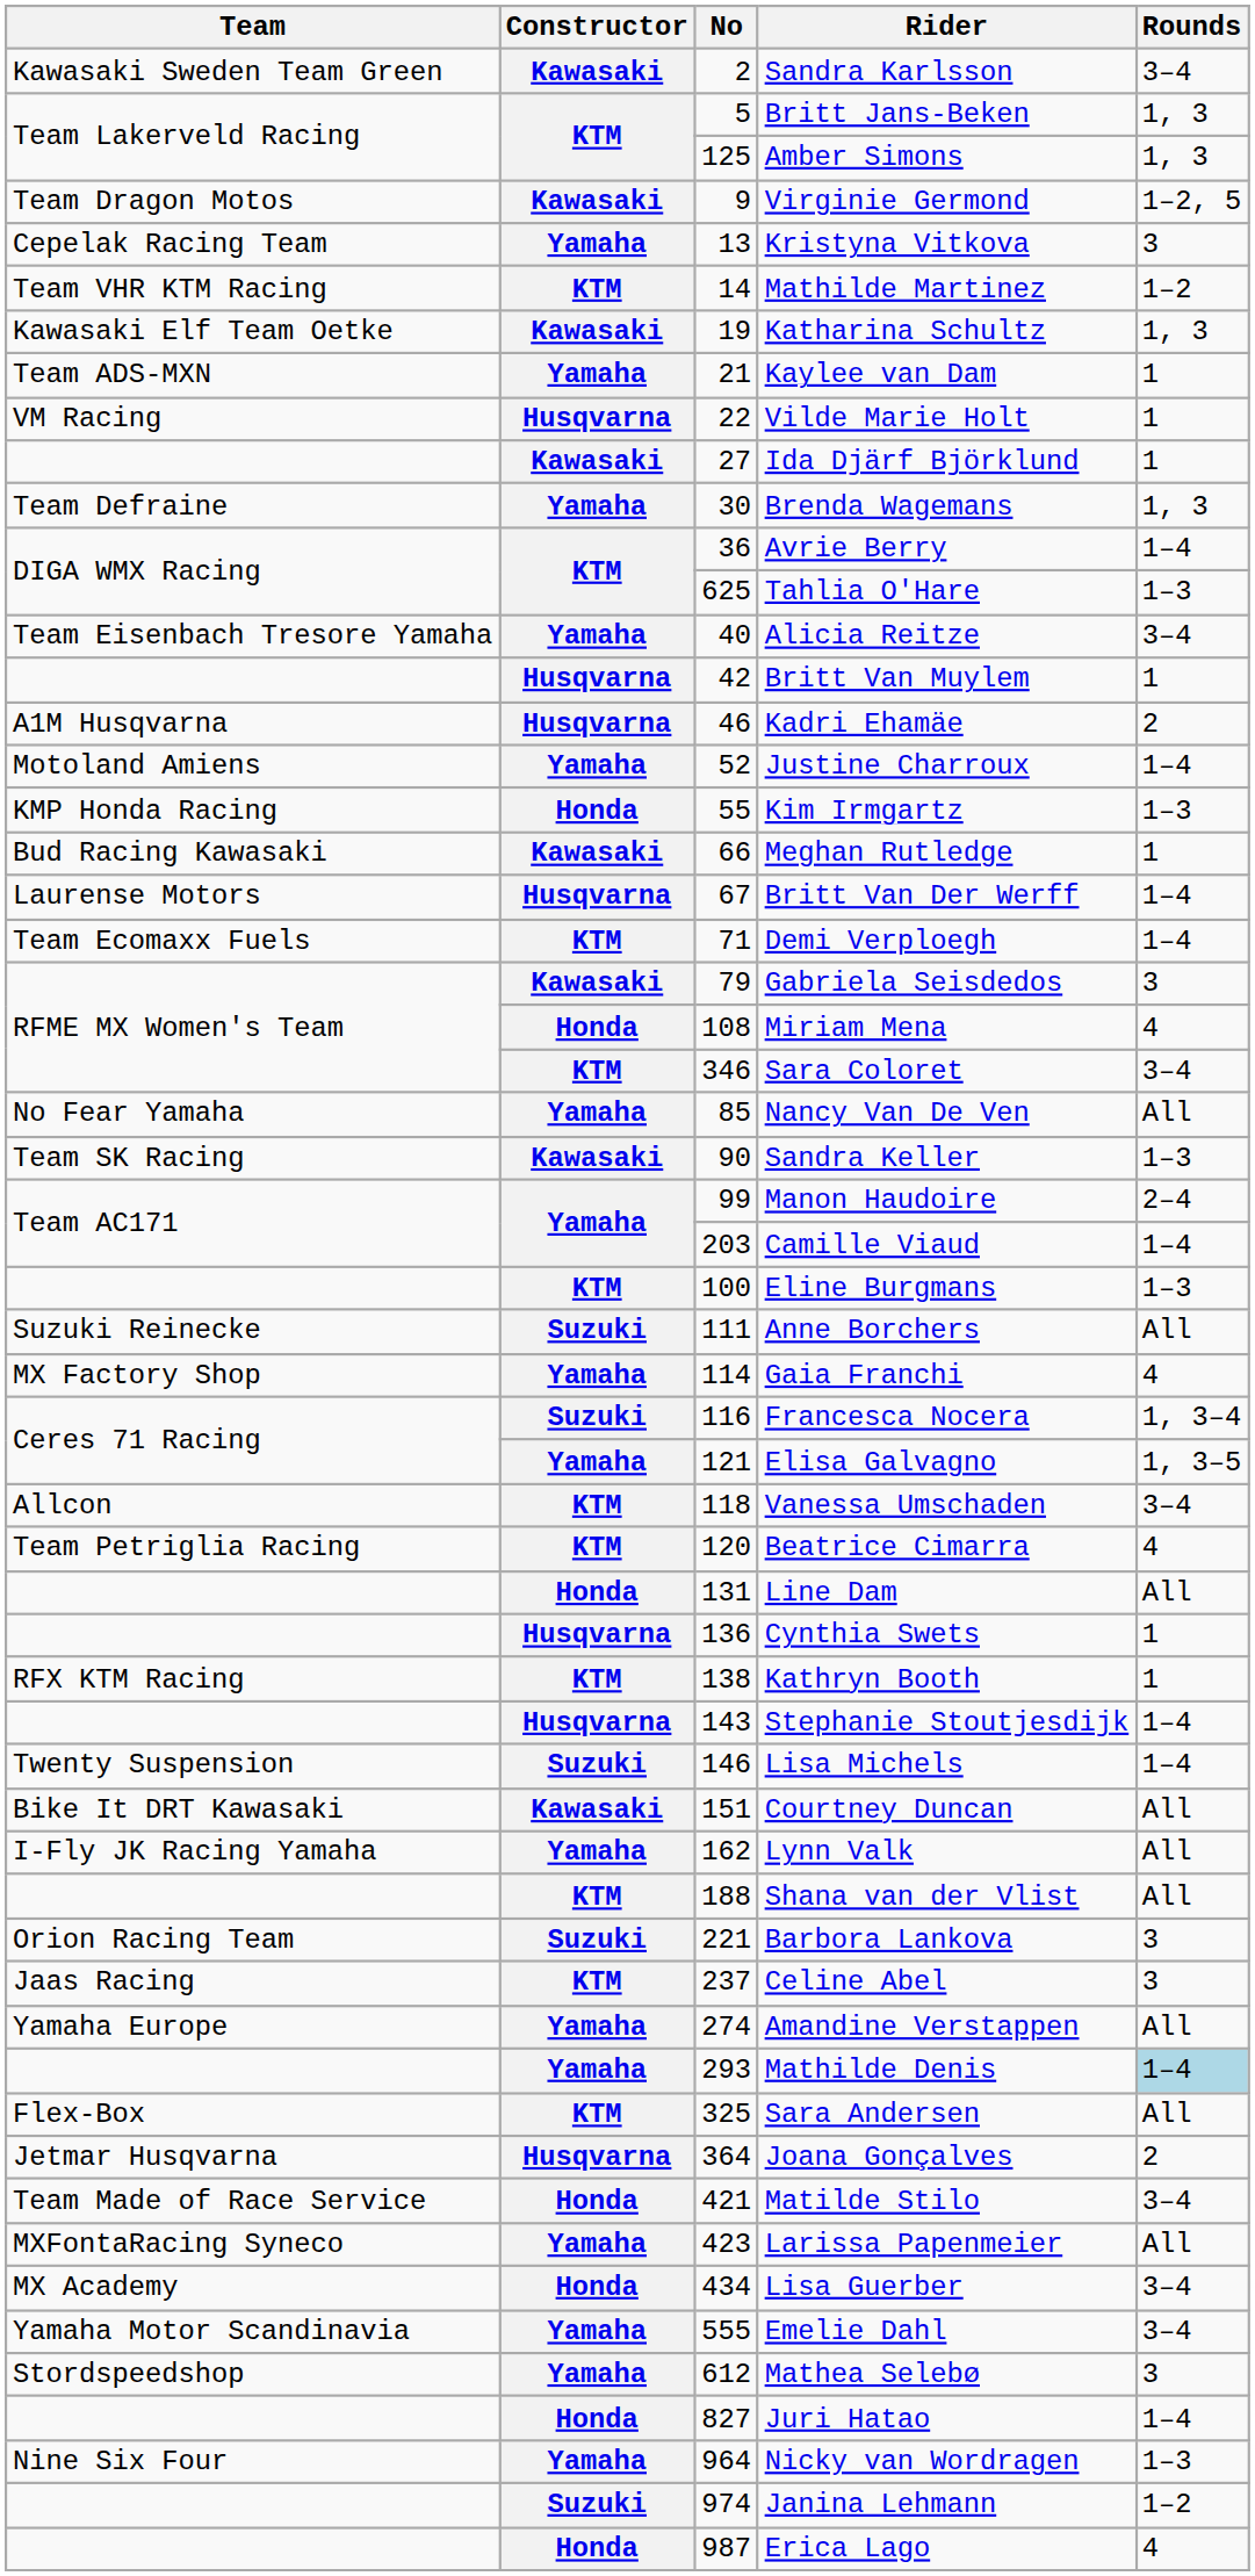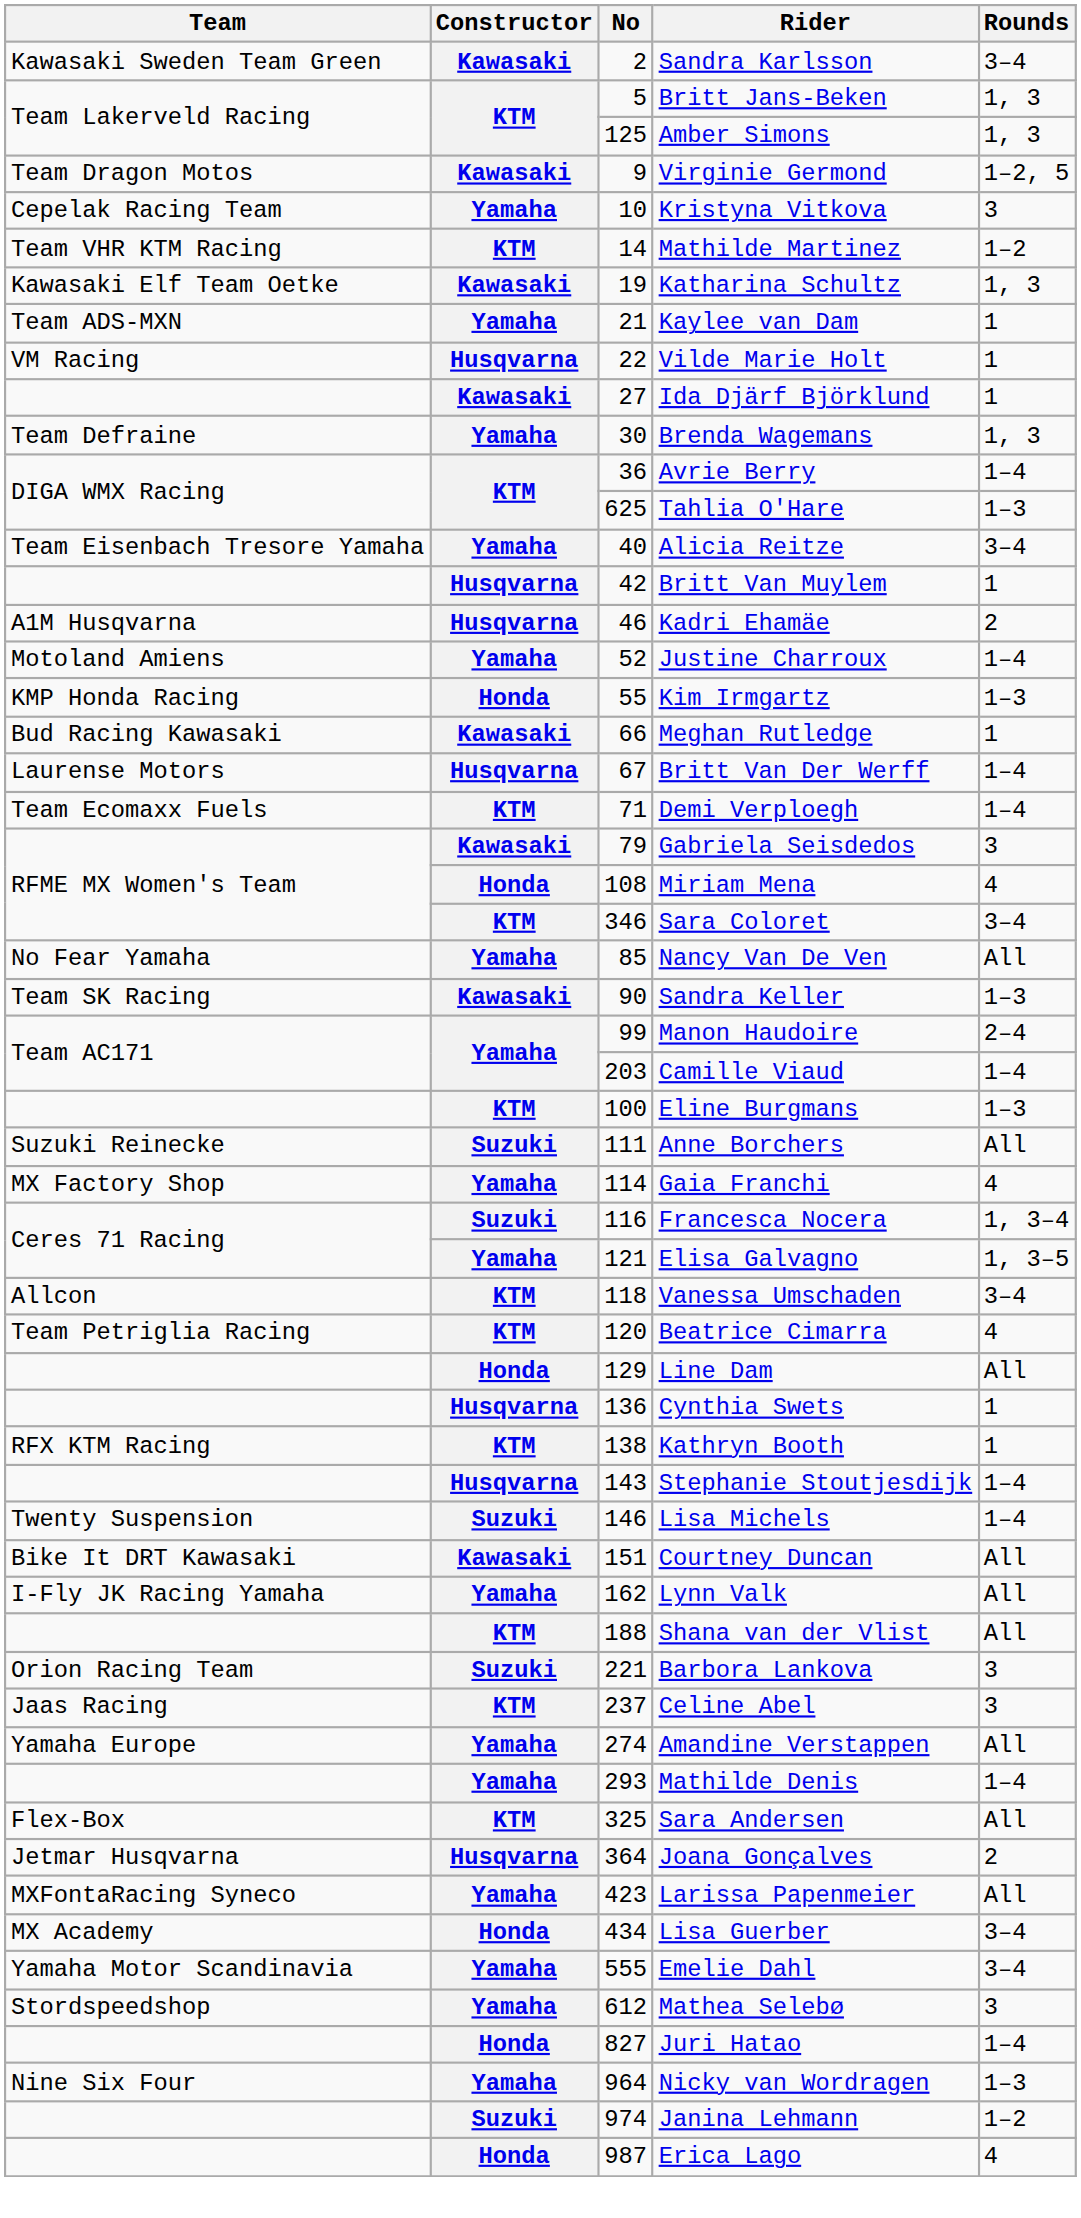Kristyna Vitkova | No: 13 -> 10
Line Dam | No: 131 -> 129
Mathilde Denis | Rounds: lightblue background -> no background
- row: Team Made of Race Service | Honda | 421 | Matilde Stilo | 3–4
